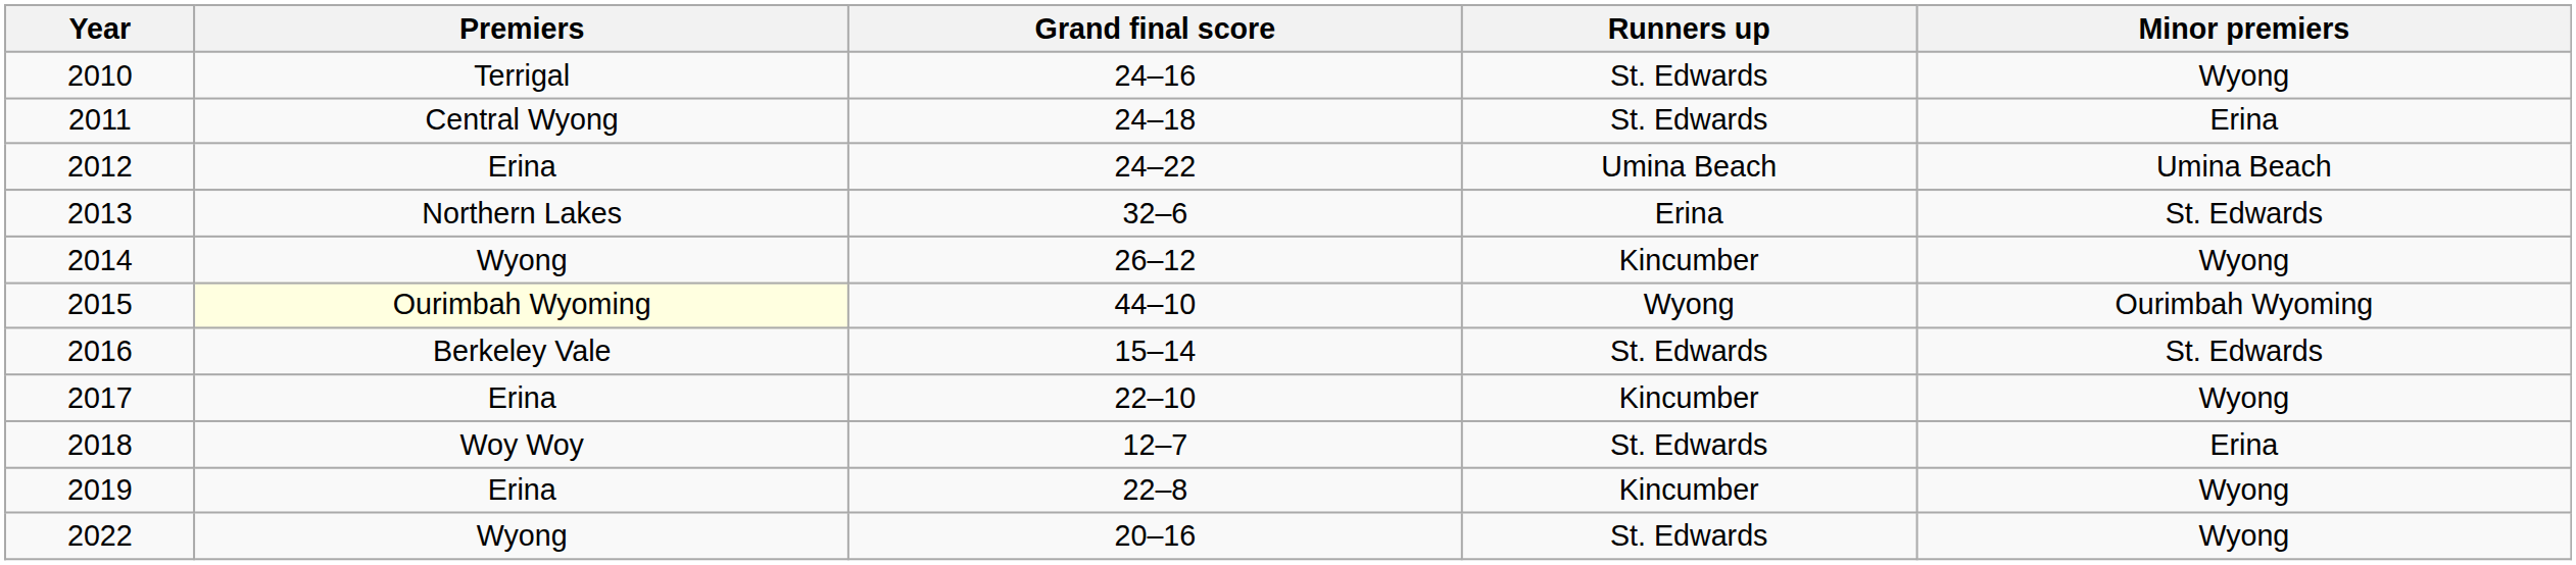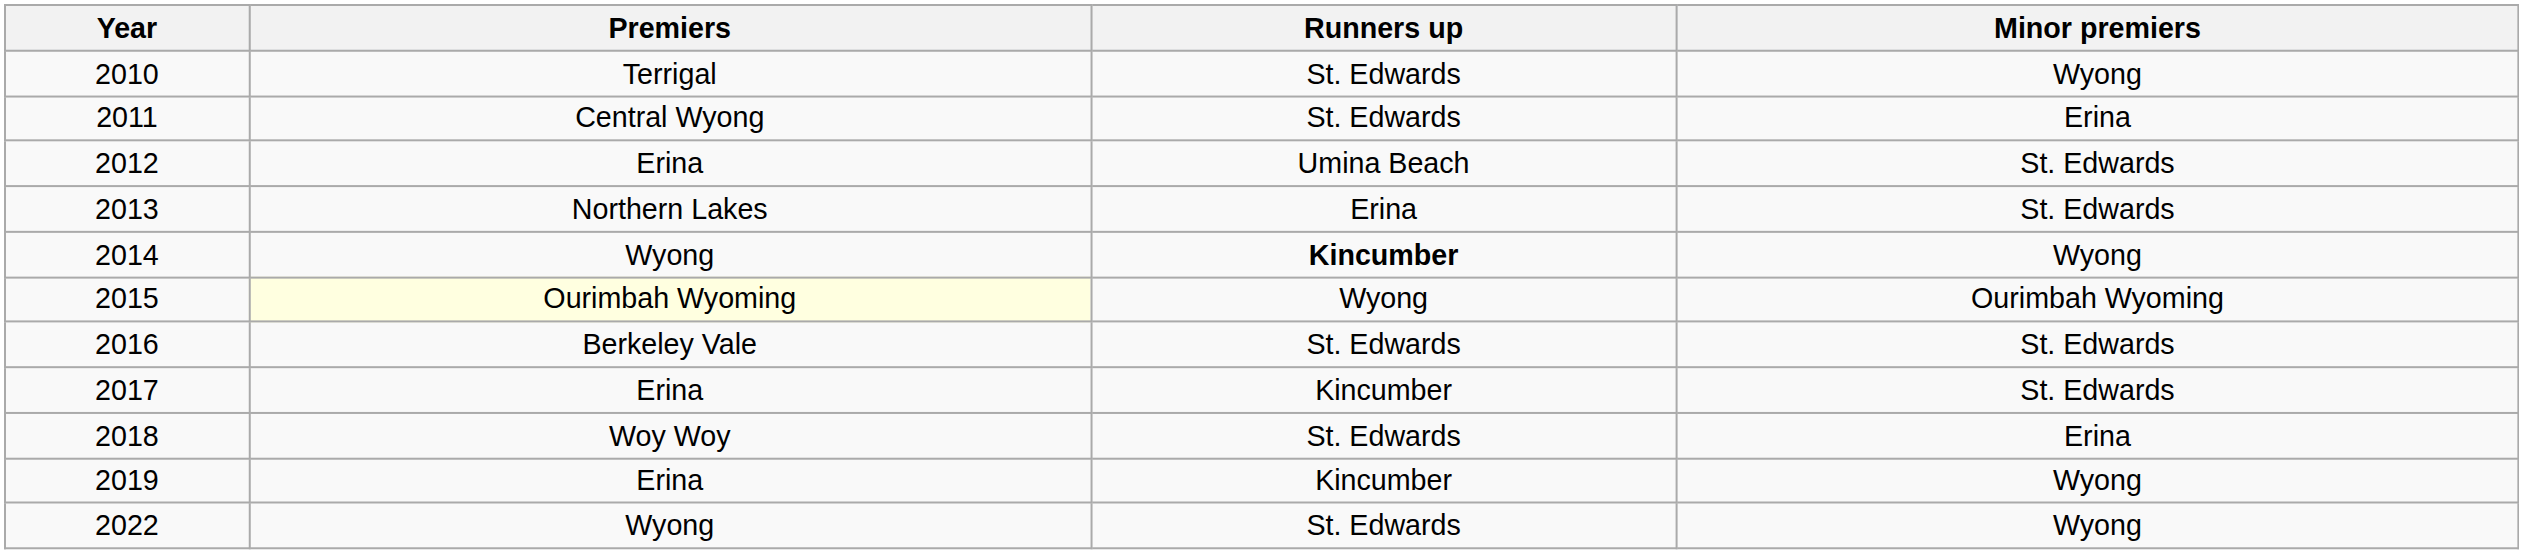- column: Grand final score | 24–16 | 24–18 | 24–22 | 32–6 | 26–12 | 44–10 | 15–14 | 22–10 | 12–7 | 22–8 | 20–16
2012 | Minor premiers: Umina Beach -> St. Edwards
2014 | Runners up: normal -> bold
2017 | Minor premiers: Wyong -> St. Edwards
